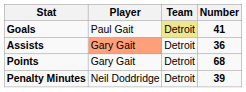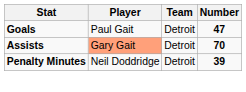Goals | Team: khaki background -> no background
Goals | Number: 41 -> 47
Assists | Number: 36 -> 70
- row: Points | Gary Gait | Detroit | 68
